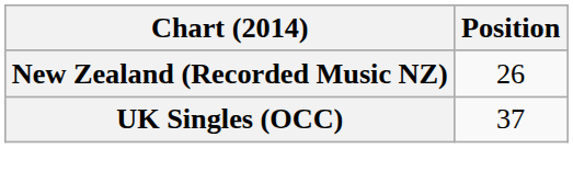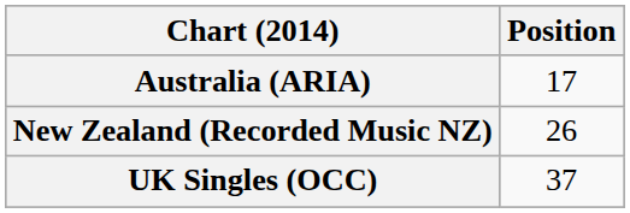+ row: Australia (ARIA) | 17
